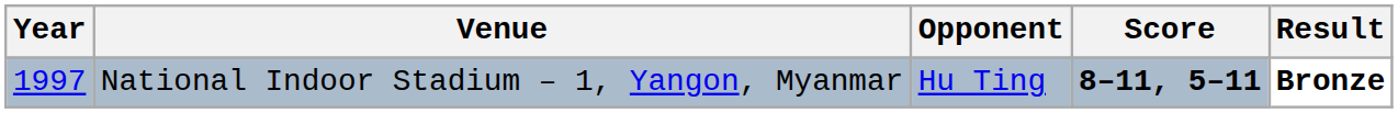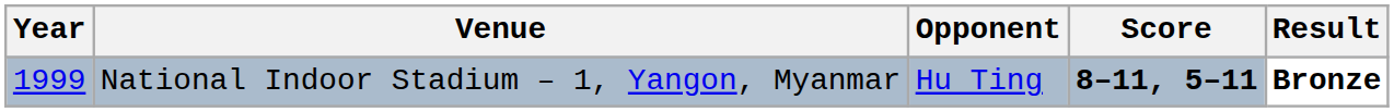National Indoor Stadium – 1, Yangon, Myanmar | Year: 1997 -> 1999
